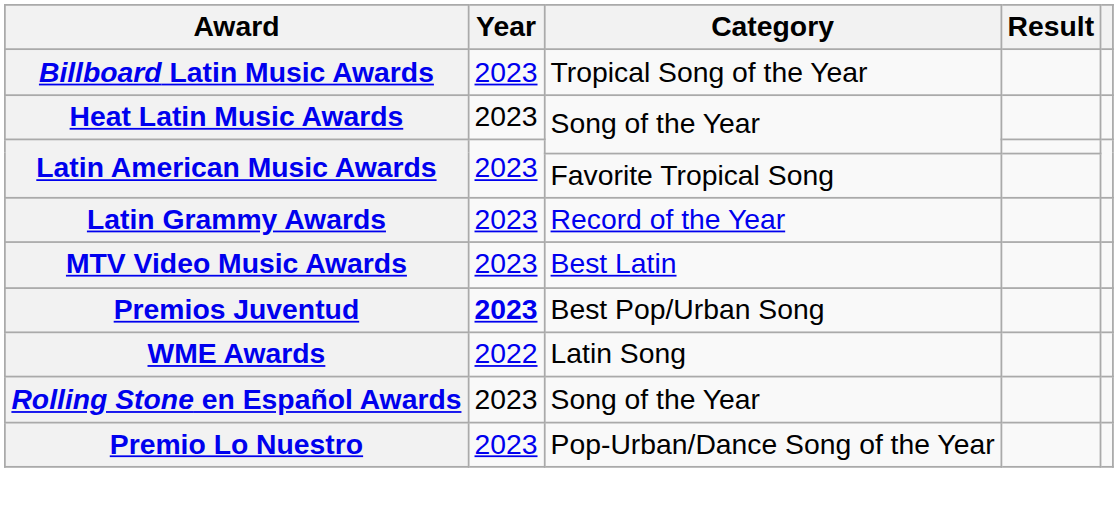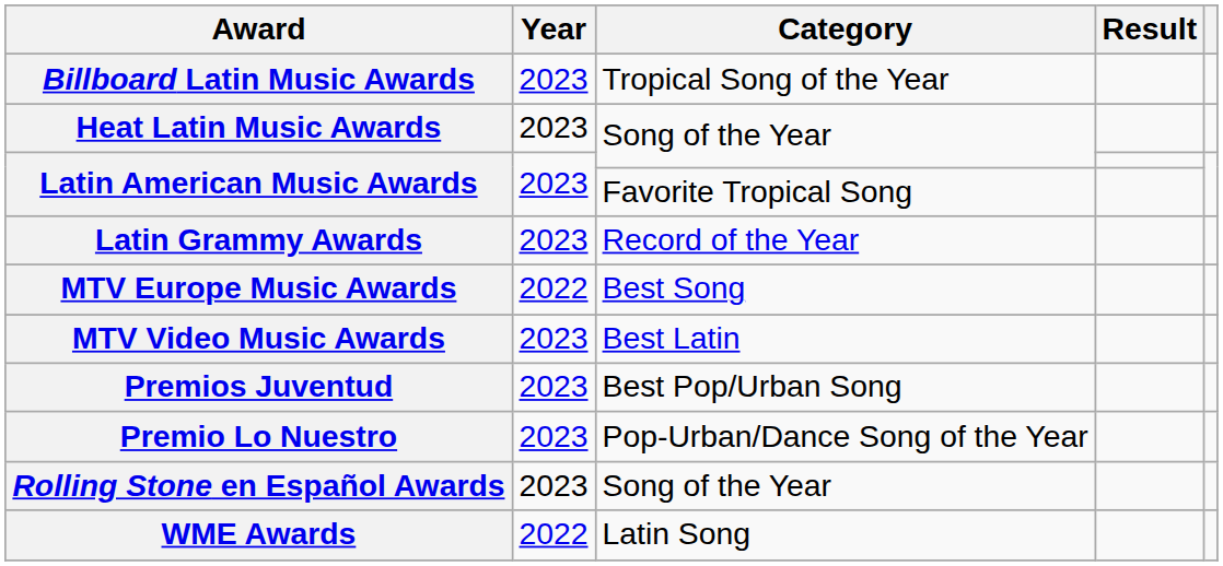+ row: MTV Europe Music Awards | 2022 | Best Song
Premios Juventud | Year: bold -> normal
rows swapped: Premio Lo Nuestro <-> WME Awards
